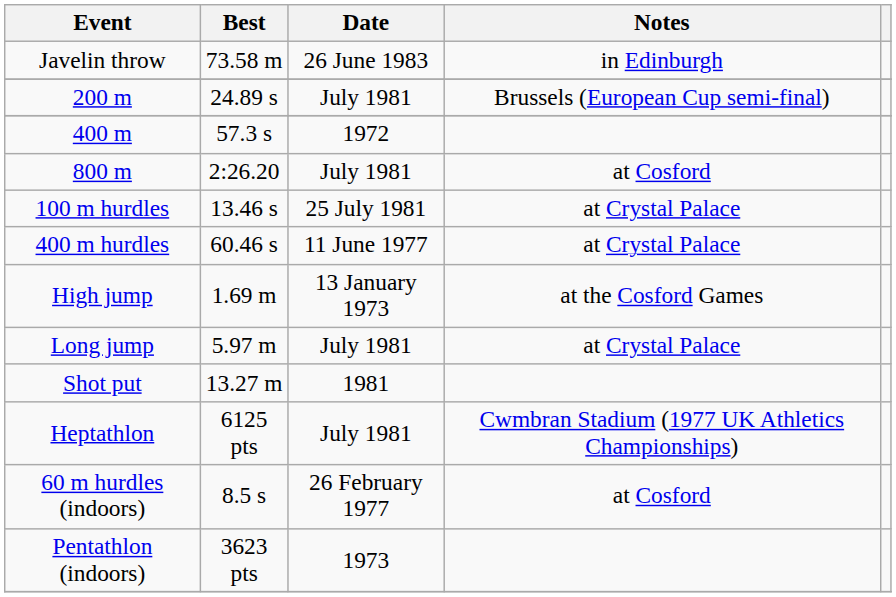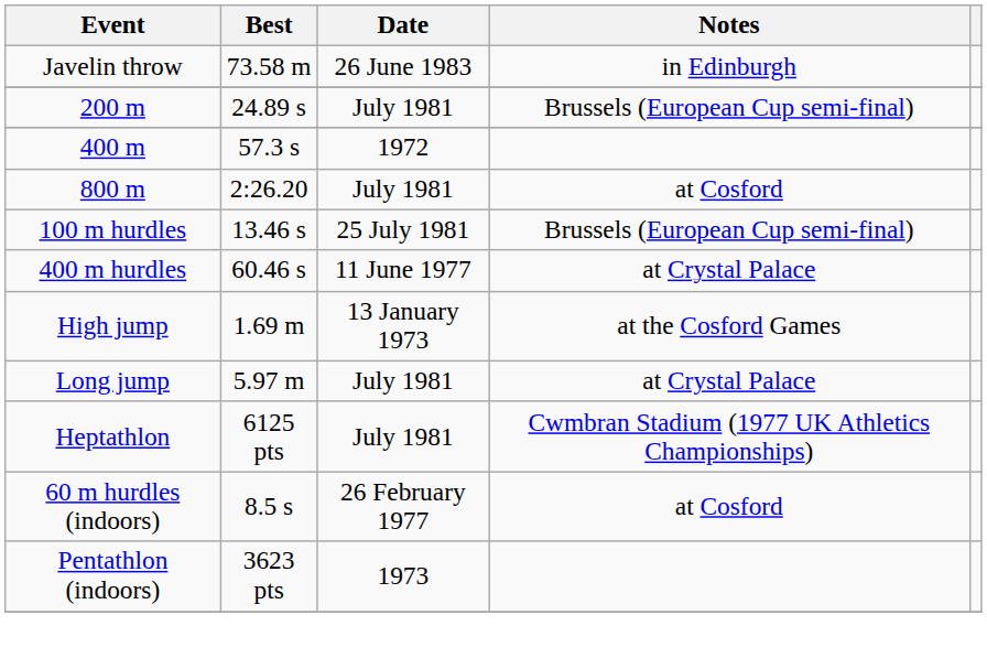100 m hurdles | Notes: at Crystal Palace -> Brussels (European Cup semi-final)
- row: Shot put | 13.27 m | 1981
